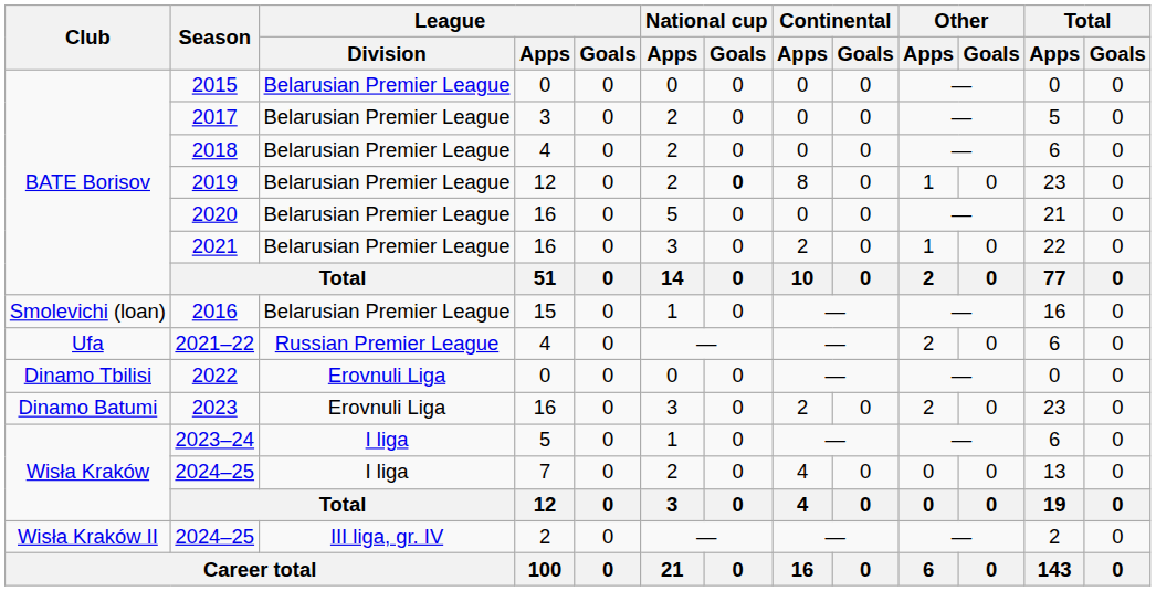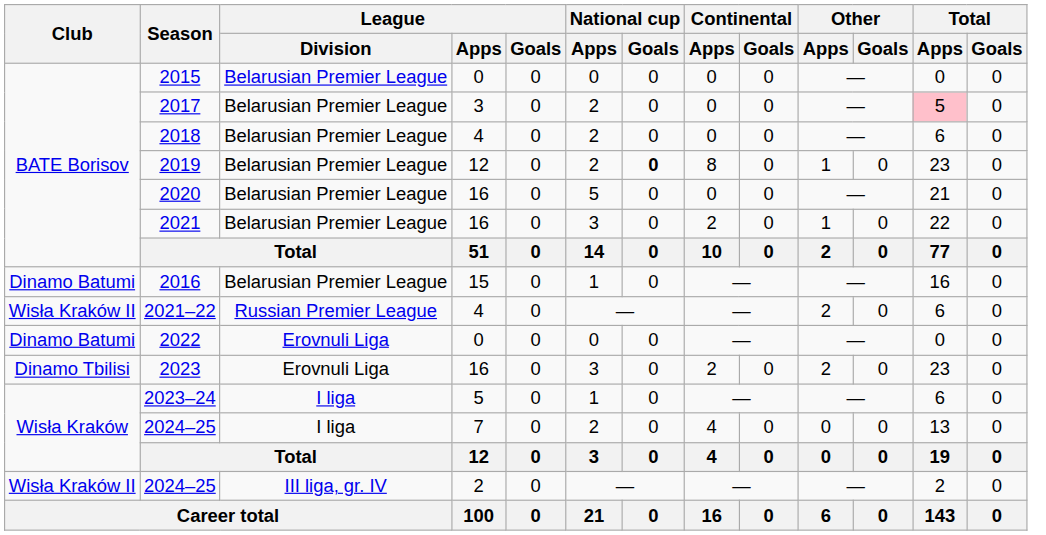2017 | Total / Apps: no background -> pink background
2016 | Club: Smolevichi (loan) -> Dinamo Batumi
2021–22 | Club: Ufa -> Wisła Kraków II
2022 | Club: Dinamo Tbilisi -> Dinamo Batumi
2023 | Club: Dinamo Batumi -> Dinamo Tbilisi
